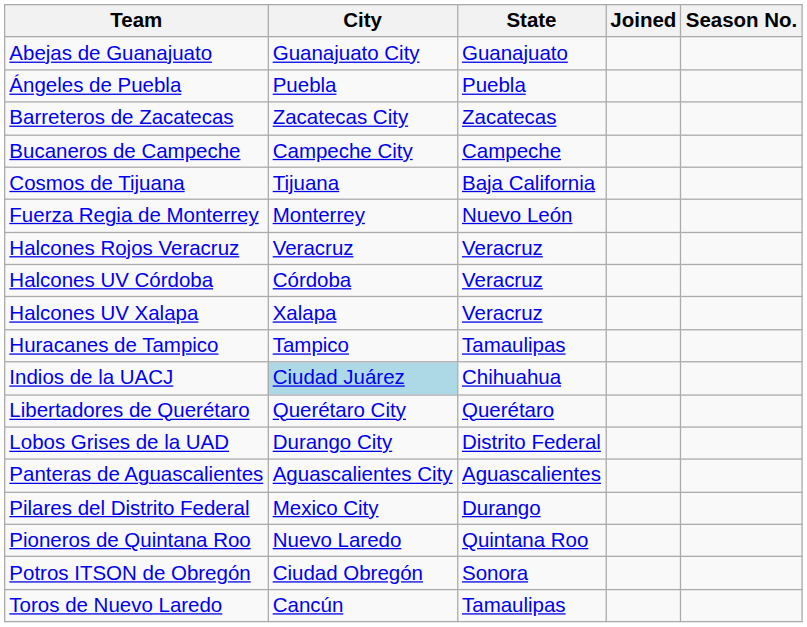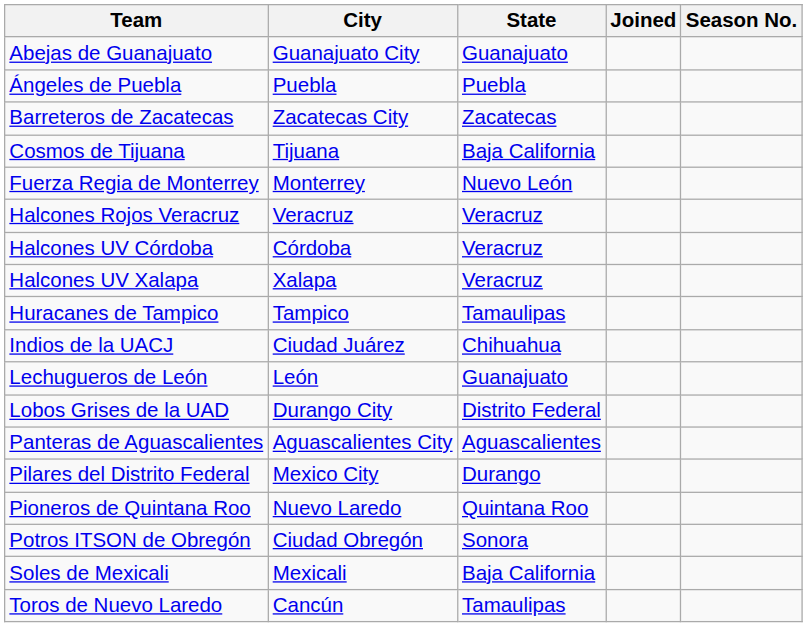- row: Bucaneros de Campeche | Campeche City | Campeche
Indios de la UACJ | City: lightblue background -> no background
+ row: Lechugueros de León | León | Guanajuato
- row: Libertadores de Querétaro | Querétaro City | Querétaro
+ row: Soles de Mexicali | Mexicali | Baja California
